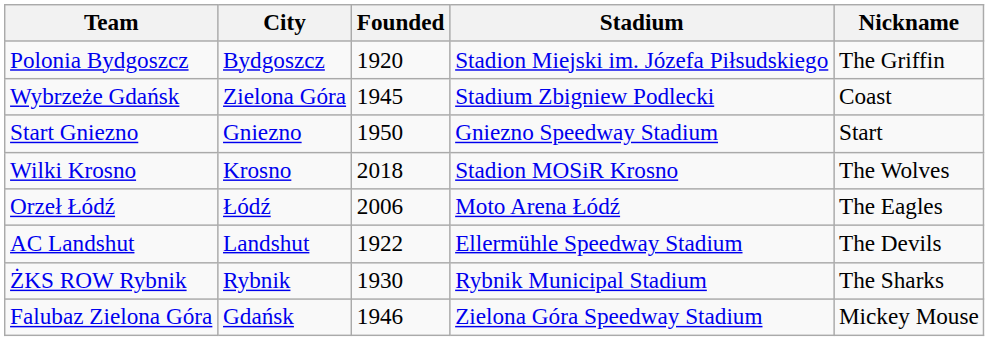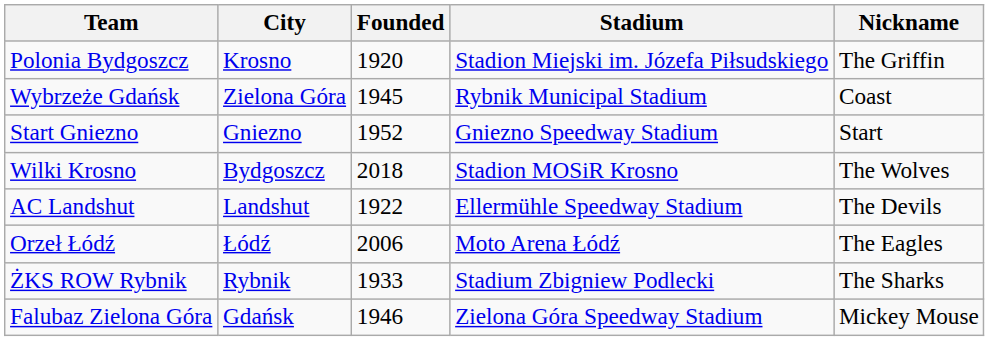Polonia Bydgoszcz | City: Bydgoszcz -> Krosno
Wybrzeże Gdańsk | Stadium: Stadium Zbigniew Podlecki -> Rybnik Municipal Stadium
Start Gniezno | Founded: 1950 -> 1952
Wilki Krosno | City: Krosno -> Bydgoszcz
rows swapped: AC Landshut <-> Orzeł Łódź
ŻKS ROW Rybnik | Founded: 1930 -> 1933
ŻKS ROW Rybnik | Stadium: Rybnik Municipal Stadium -> Stadium Zbigniew Podlecki
